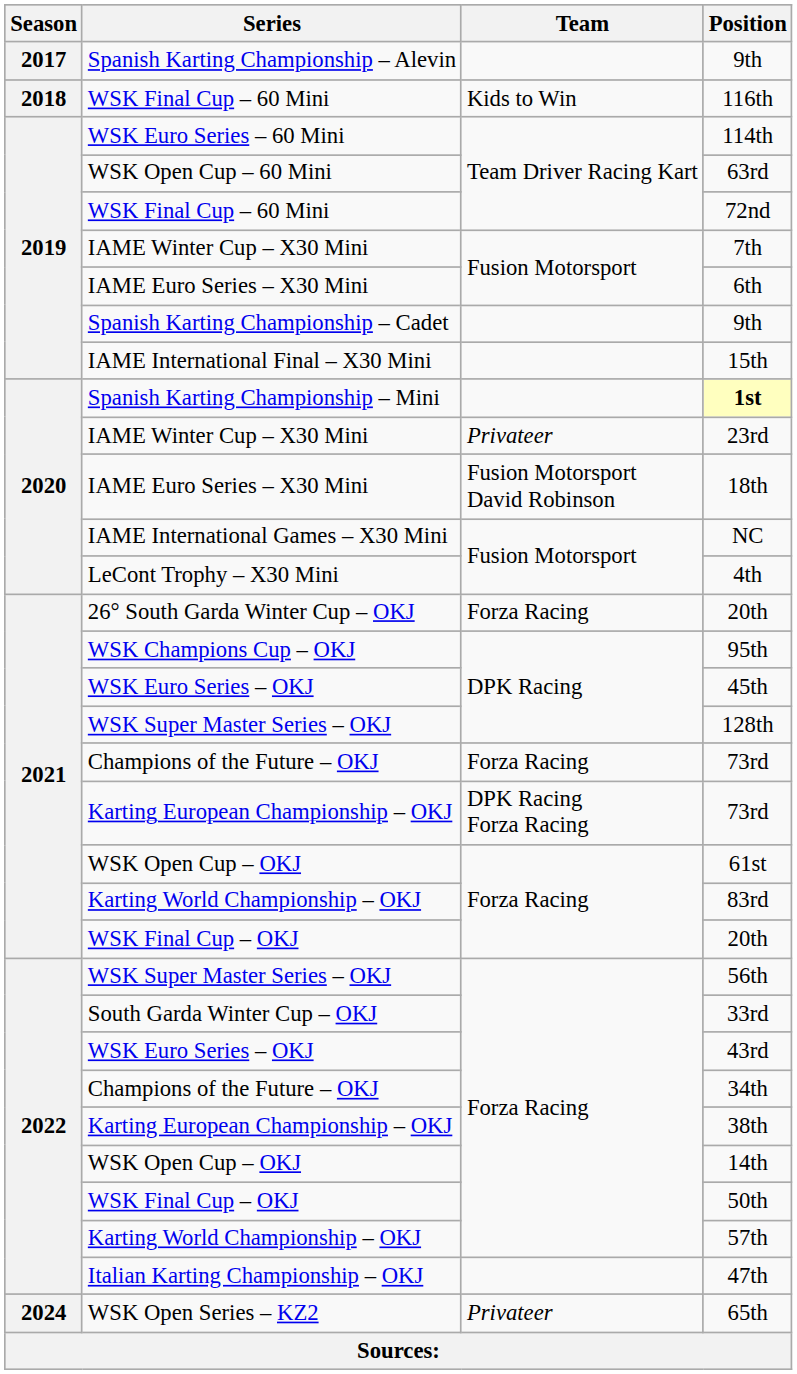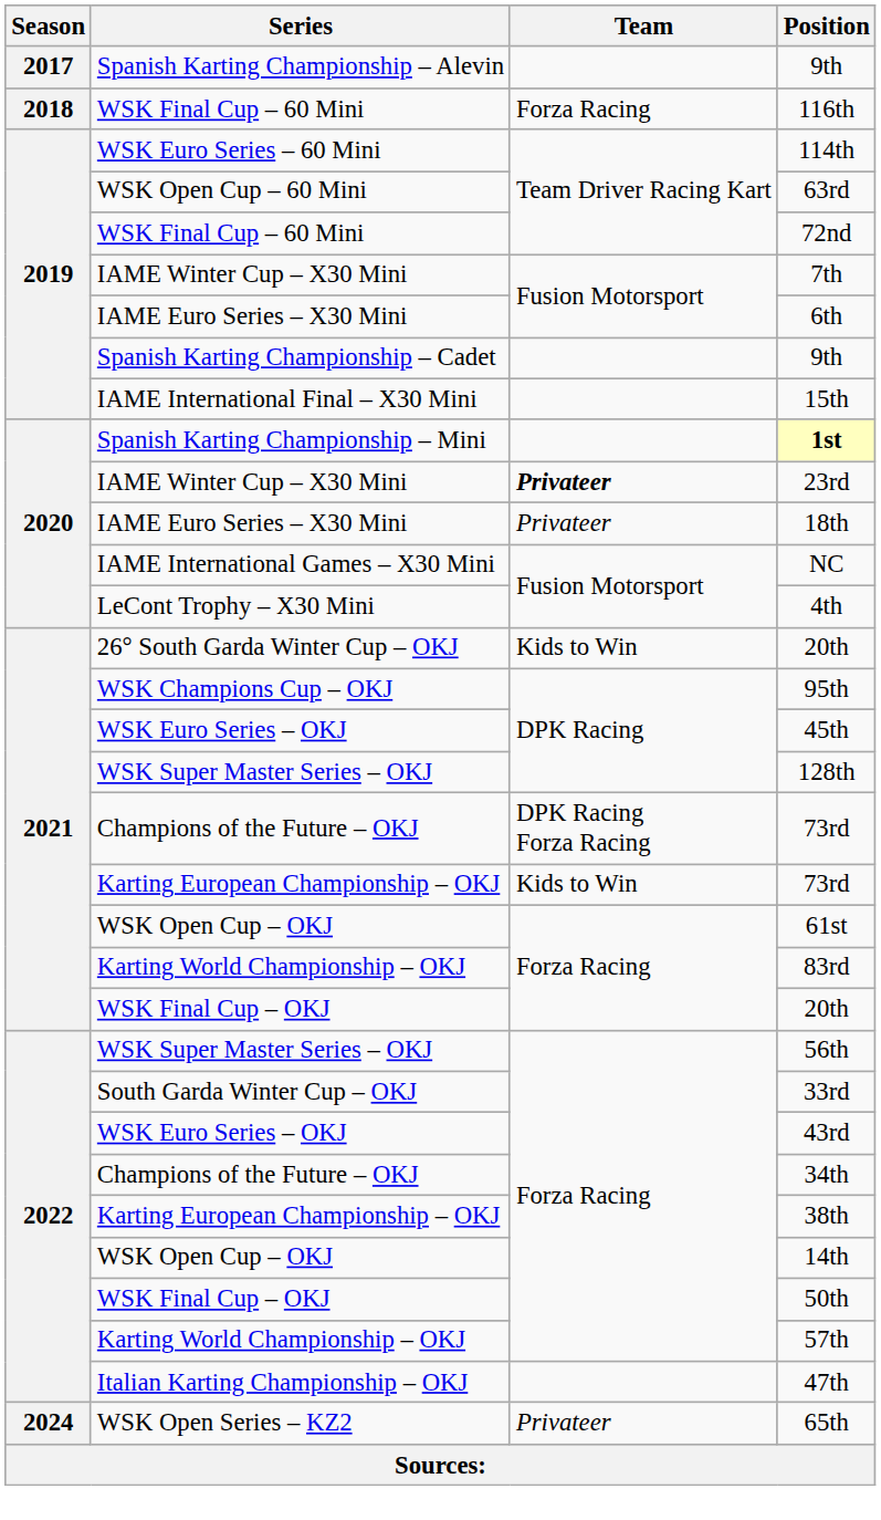116th | Team: Kids to Win -> Forza Racing
23rd | Team: normal -> bold
18th | Team: Fusion Motorsport David Robinson -> Privateer
26° South Garda Winter Cup – OKJ / 20th | Team: Forza Racing -> Kids to Win
Champions of the Future – OKJ / 73rd | Team: Forza Racing -> DPK Racing Forza Racing
Karting European Championship – OKJ / 73rd | Team: DPK Racing Forza Racing -> Kids to Win
